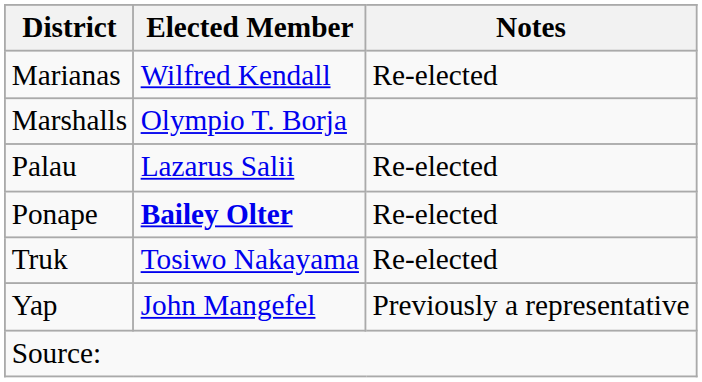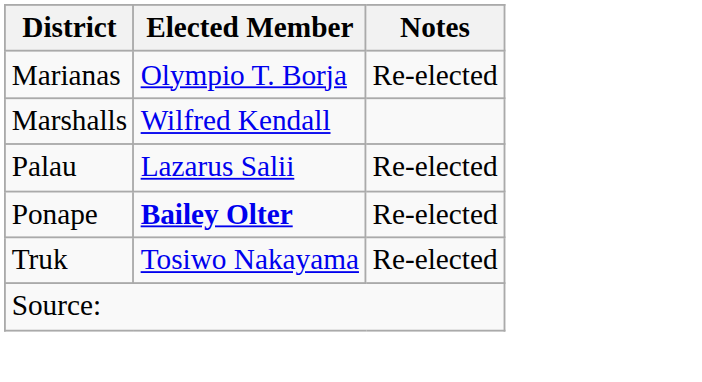Marianas | Elected Member: Wilfred Kendall -> Olympio T. Borja
Marshalls | Elected Member: Olympio T. Borja -> Wilfred Kendall
- row: Yap | John Mangefel | Previously a representative
